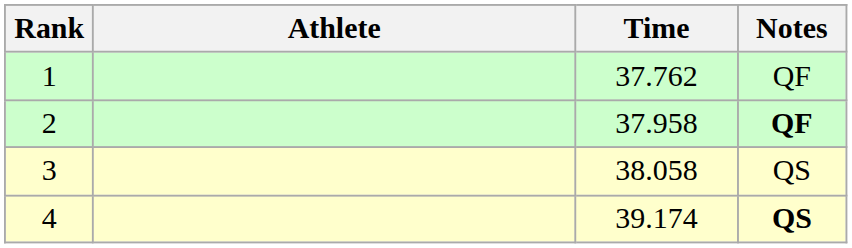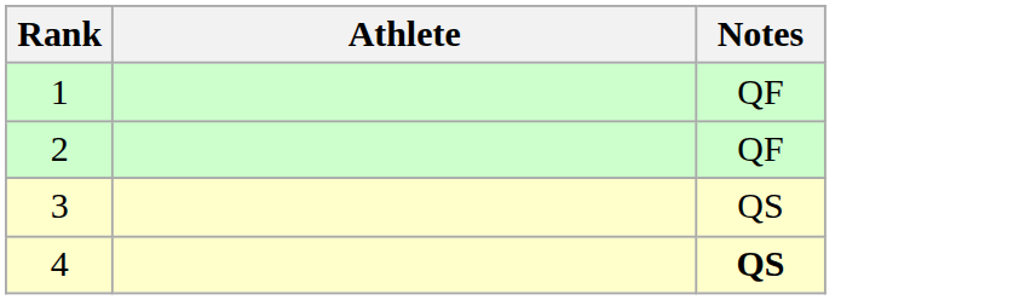- column: Time | 37.762 | 37.958 | 38.058 | 39.174
2 | Notes: bold -> normal
